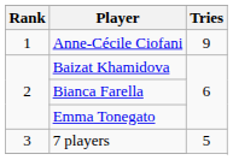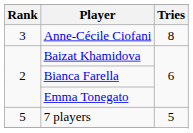Anne-Cécile Ciofani | Rank: 1 -> 3
Anne-Cécile Ciofani | Tries: 9 -> 8
7 players | Rank: 3 -> 5
